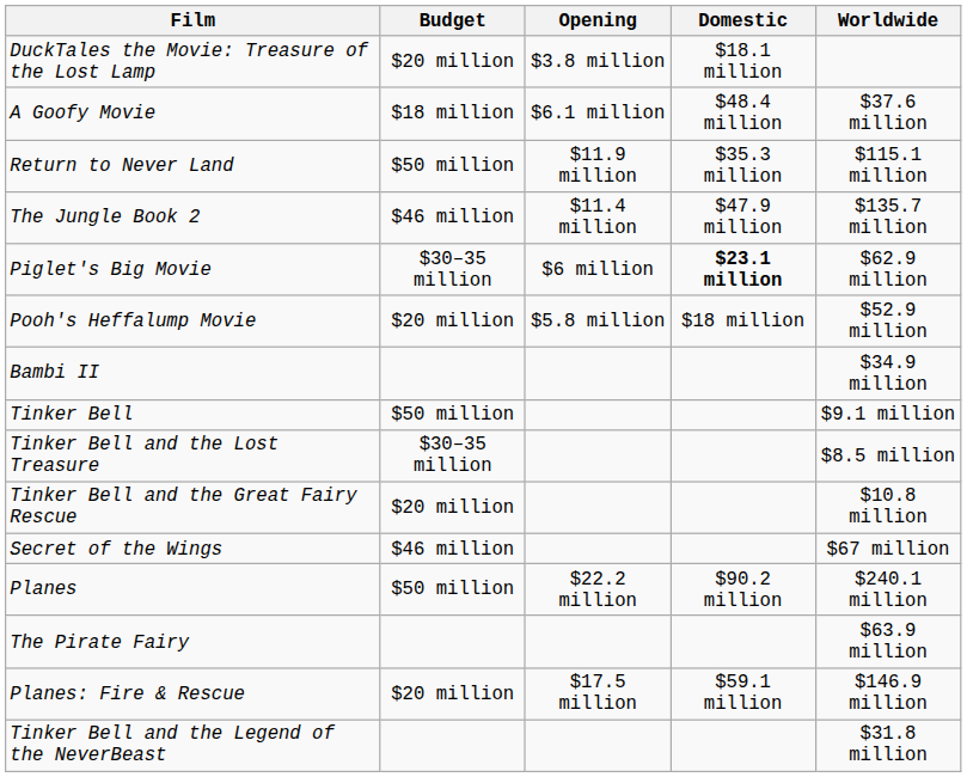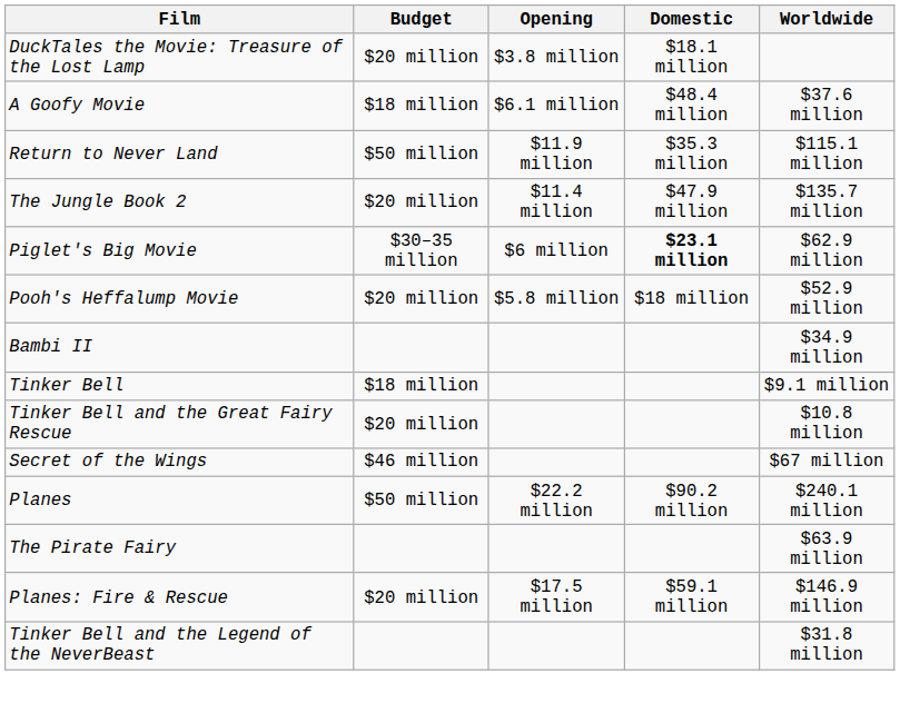The Jungle Book 2 | Budget: $46 million -> $20 million
Tinker Bell | Budget: $50 million -> $18 million
- row: Tinker Bell and the Lost Treasure | $30–35 million | $8.5 million
